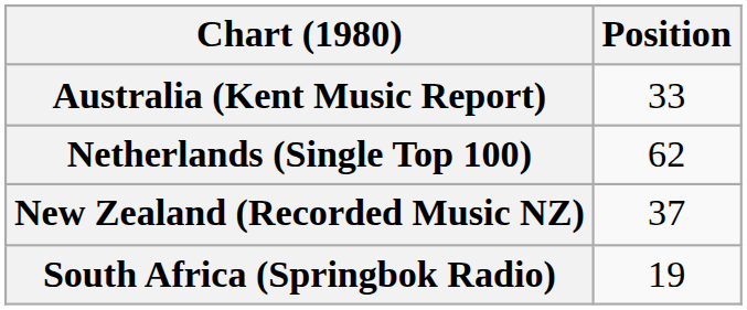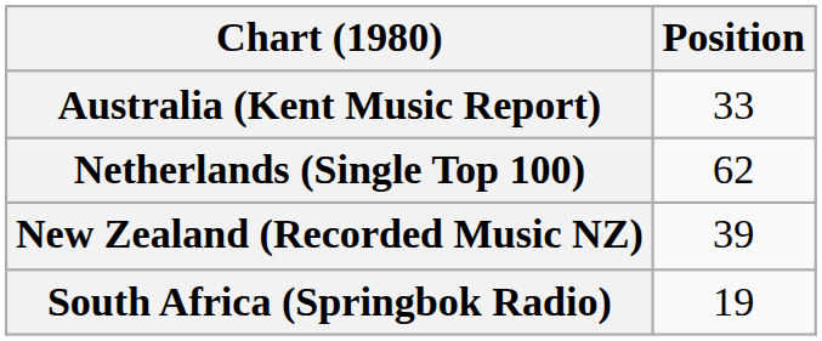New Zealand (Recorded Music NZ) | Position: 37 -> 39
